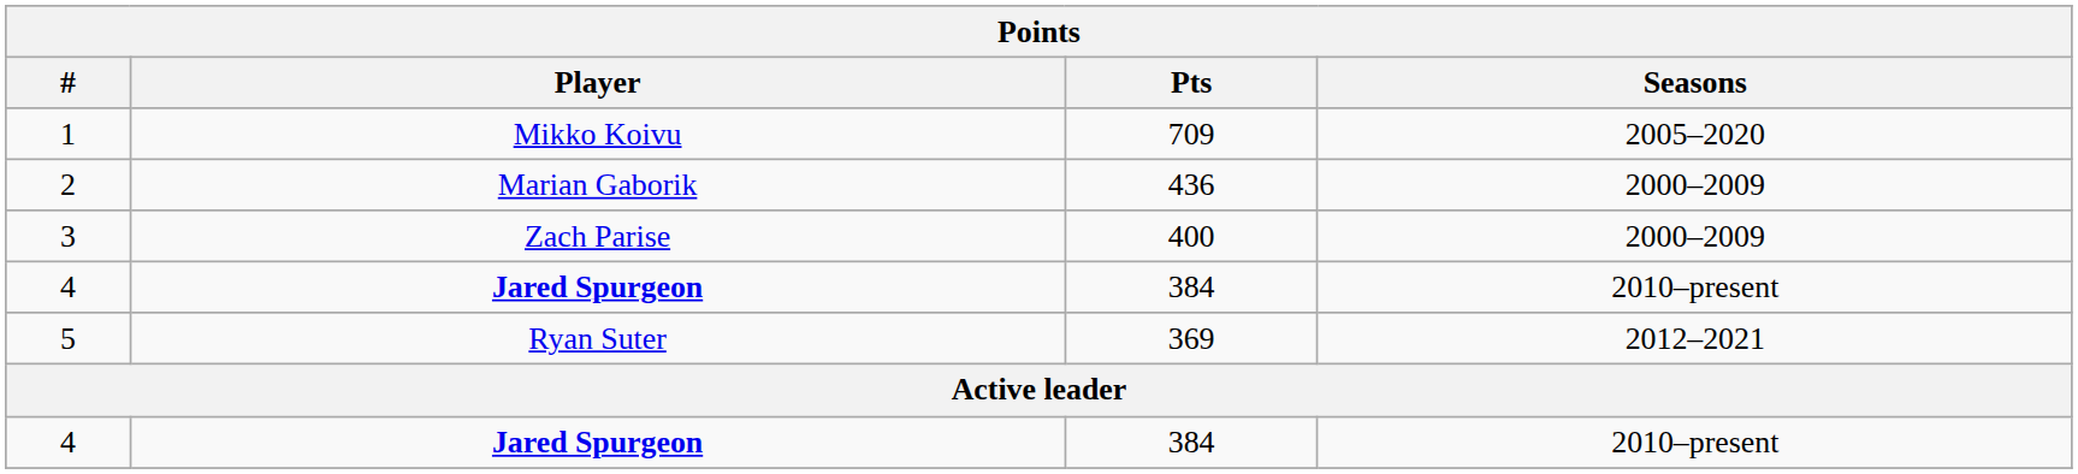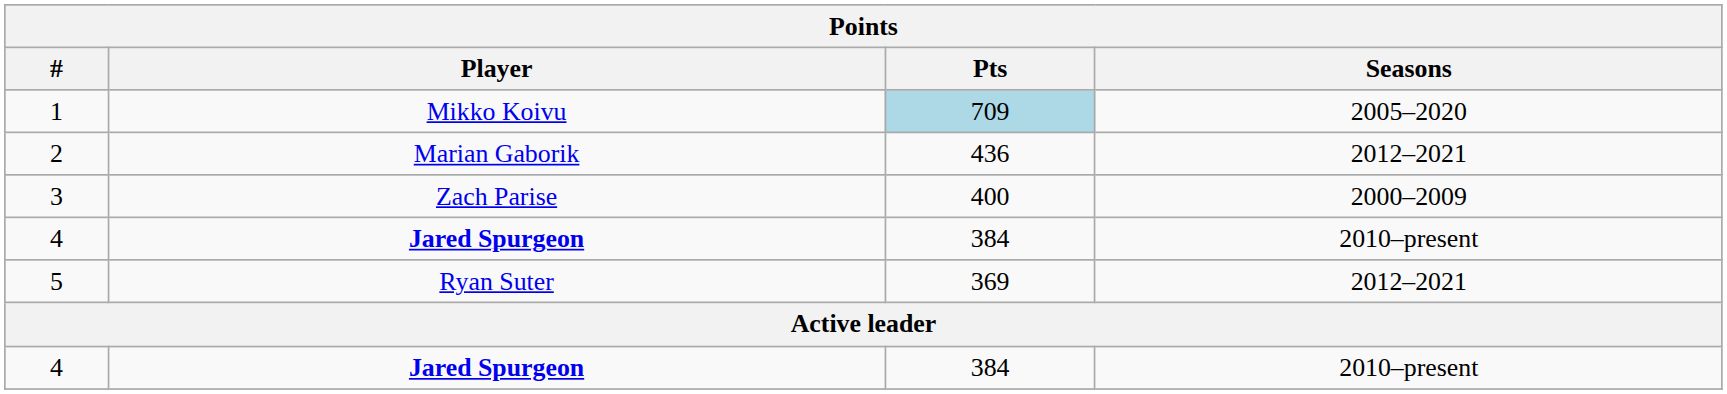1 | Pts: no background -> lightblue background
2 | Seasons: 2000–2009 -> 2012–2021
